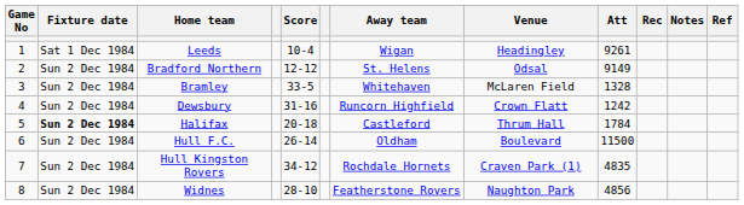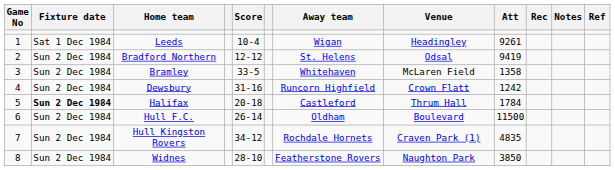Bradford Northern | Att: 9149 -> 9419
Bramley | Att: 1328 -> 1358
Widnes | Att: 4856 -> 3850
